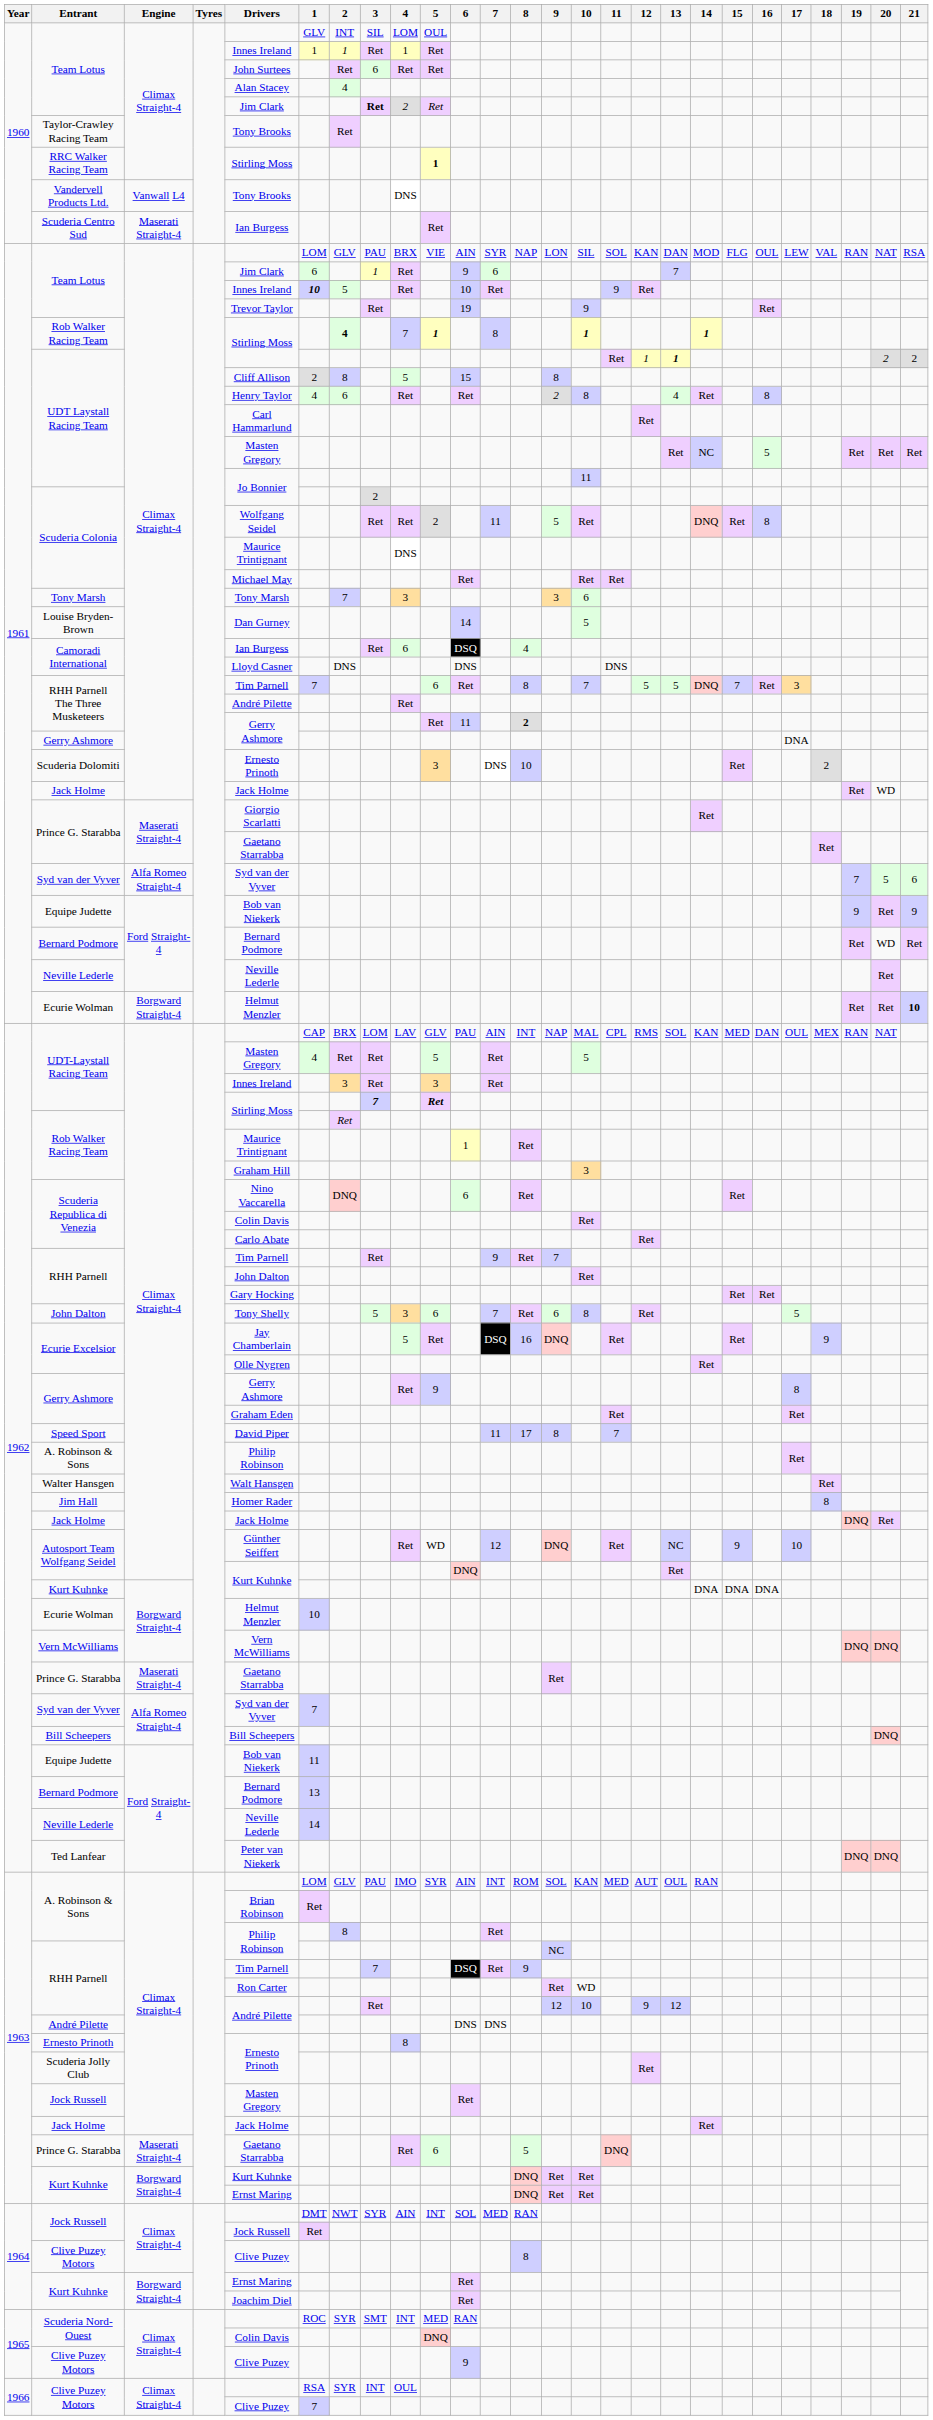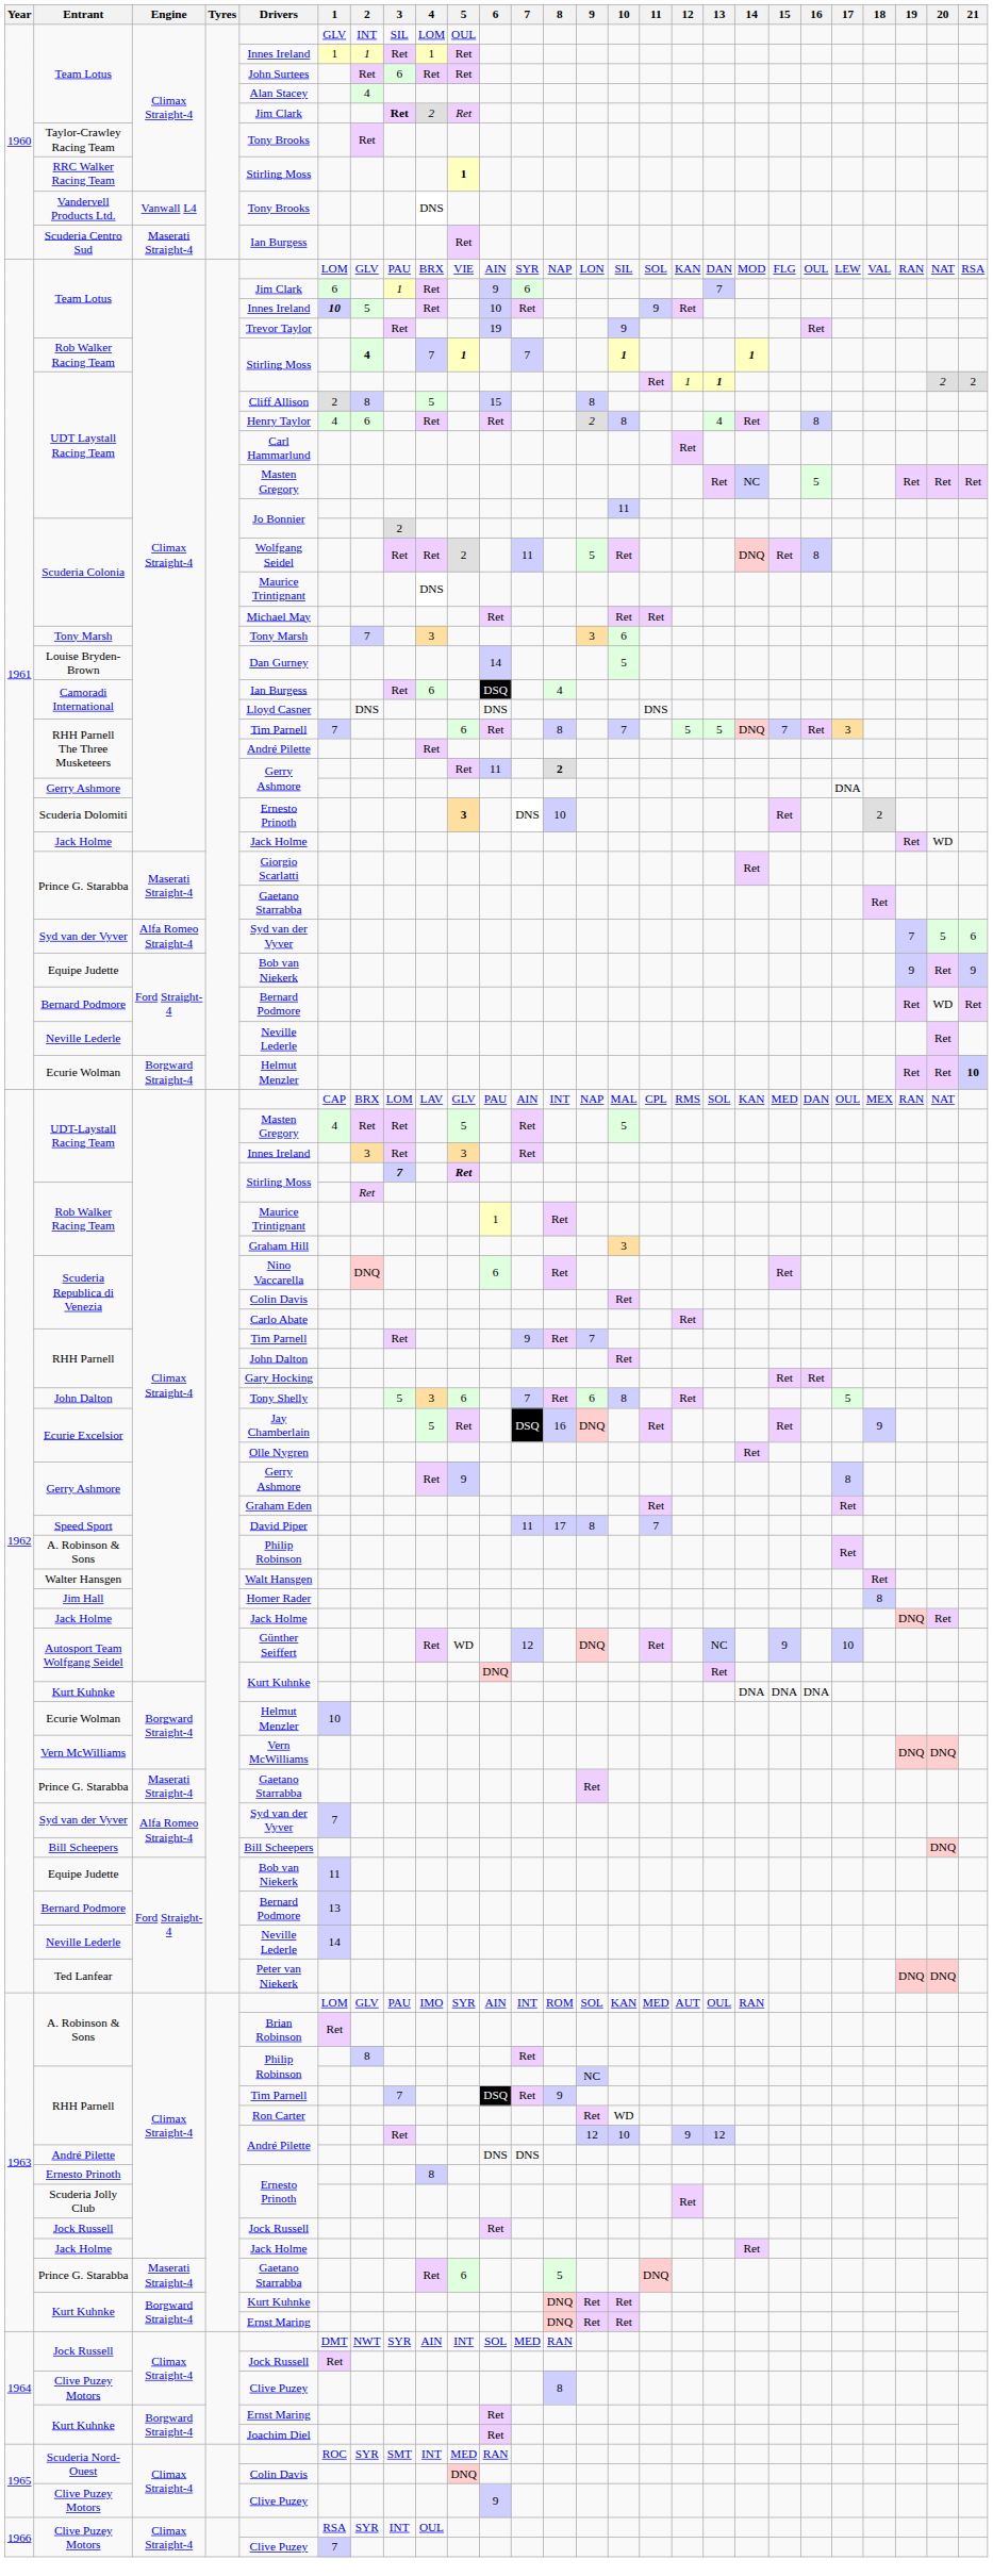1961 / Rob Walker Racing Team | 7: 8 -> 7
Scuderia Dolomiti | 5: normal -> bold
1963 / Jock Russell | Drivers: Masten Gregory -> Jock Russell
